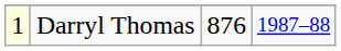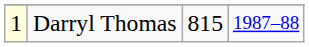Darryl Thomas | column 3: 876 -> 815
